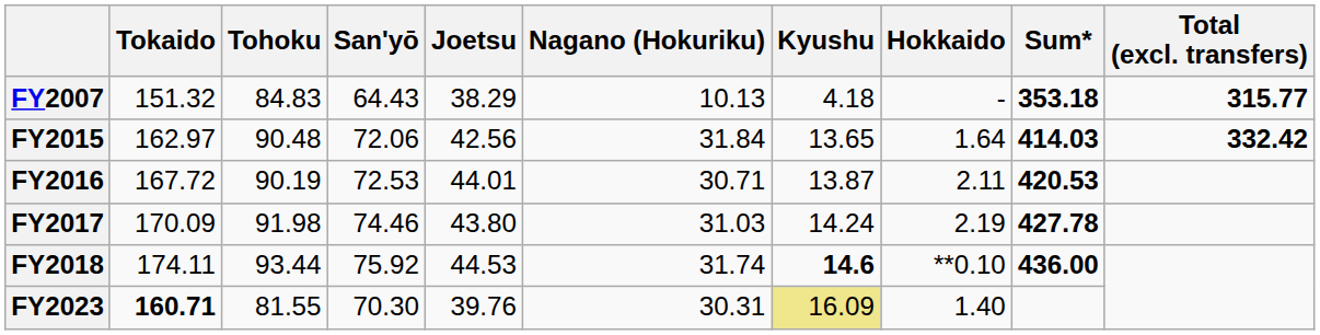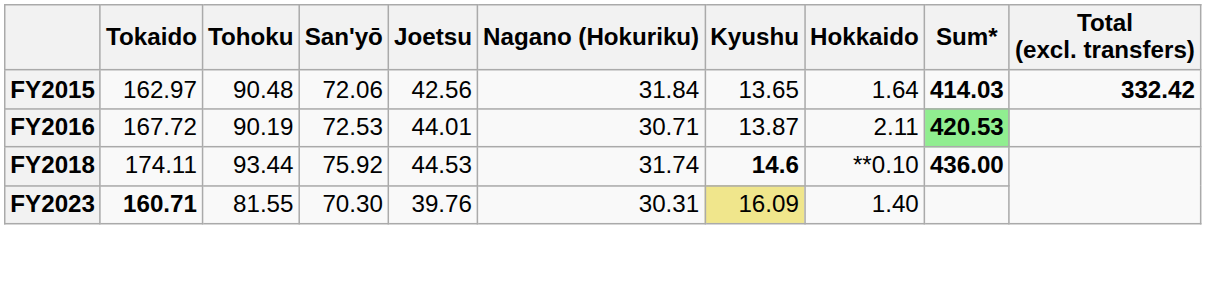- row: FY2007 | 151.32 | 84.83 | 64.43 | 38.29 | 10.13 | 4.18 | - | 353.18 | 315.77
FY2016 | Sum*: no background -> lightgreen background
- row: FY2017 | 170.09 | 91.98 | 74.46 | 43.80 | 31.03 | 14.24 | 2.19 | 427.78
